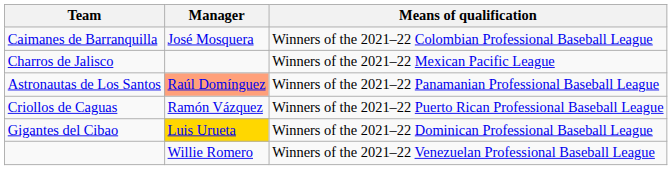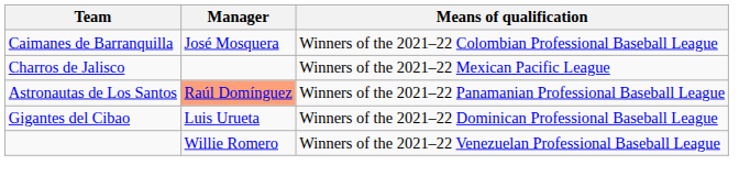- row: Criollos de Caguas | Ramón Vázquez | Winners of the 2021–22 Puerto Rican Professional Baseball League
Gigantes del Cibao | Manager: gold background -> no background
